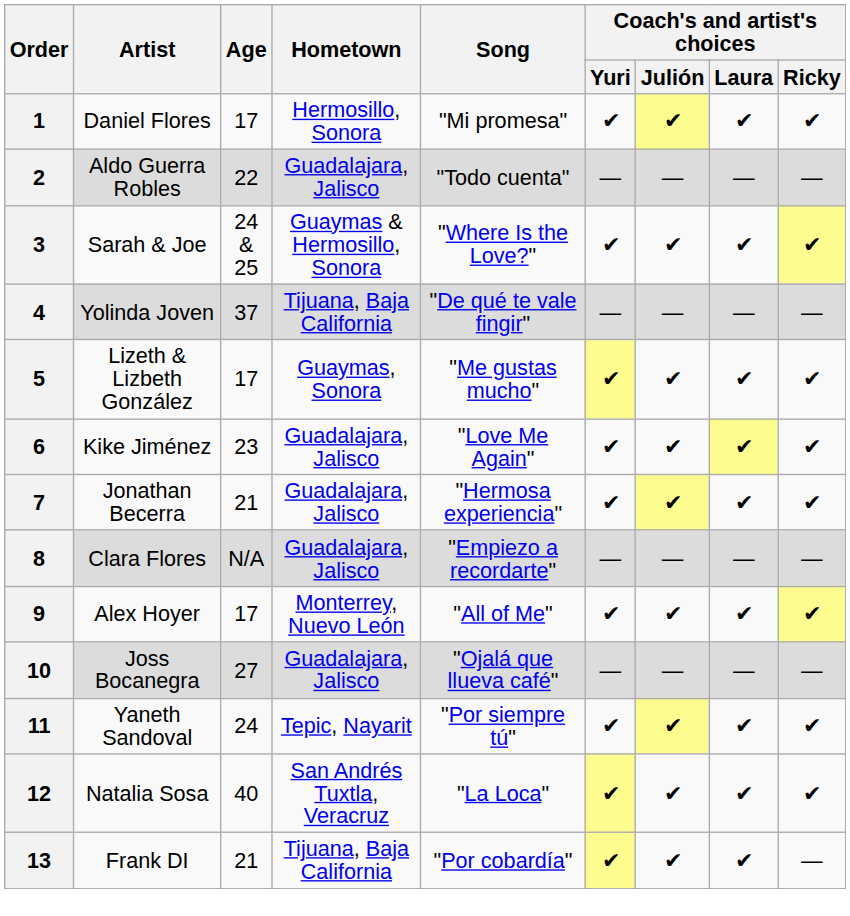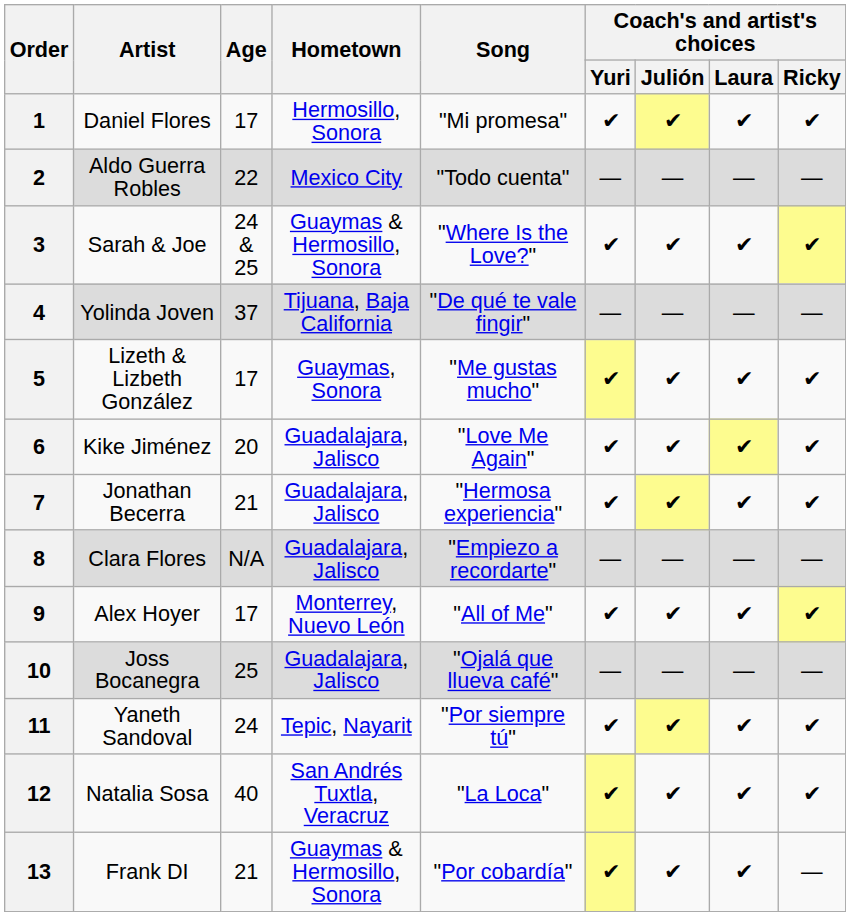2 | Hometown: Guadalajara, Jalisco -> Mexico City
6 | Age: 23 -> 20
10 | Age: 27 -> 25
13 | Hometown: Tijuana, Baja California -> Guaymas & Hermosillo, Sonora
